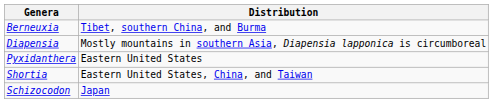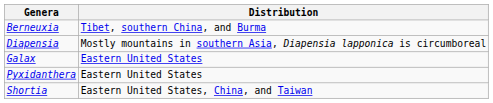+ row: Galax | Eastern United States
- row: Schizocodon | Japan
